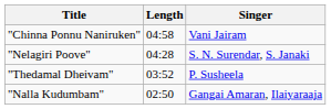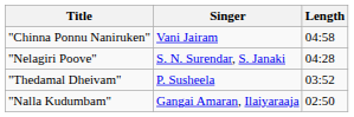columns swapped: Singer <-> Length
